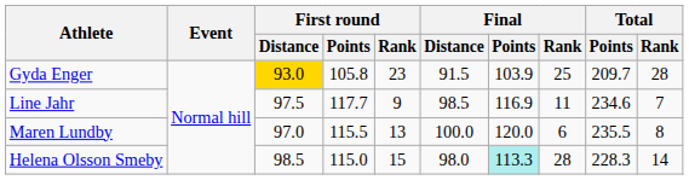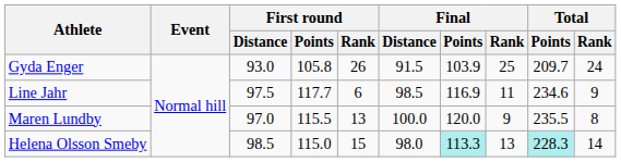Gyda Enger | First round / Distance: gold background -> no background
Gyda Enger | First round / Rank: 23 -> 26
Gyda Enger | Total / Rank: 28 -> 24
Line Jahr | First round / Rank: 9 -> 6
Line Jahr | Total / Rank: 7 -> 9
Maren Lundby | Final / Rank: 6 -> 9
Helena Olsson Smeby | Final / Rank: 28 -> 13
Helena Olsson Smeby | Total / Points: no background -> paleturquoise background
